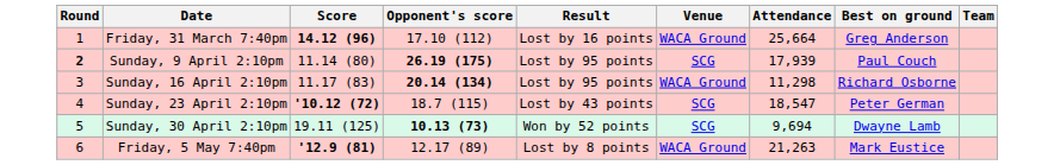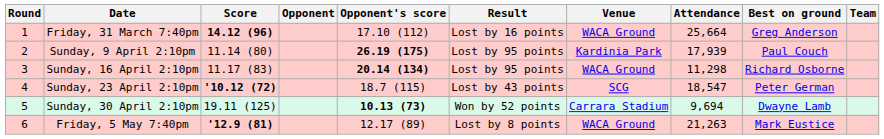+ column: Opponent
Sunday, 9 April 2:10pm | Round: bold -> normal
Sunday, 9 April 2:10pm | Venue: SCG -> Kardinia Park
Sunday, 30 April 2:10pm | Venue: SCG -> Carrara Stadium
